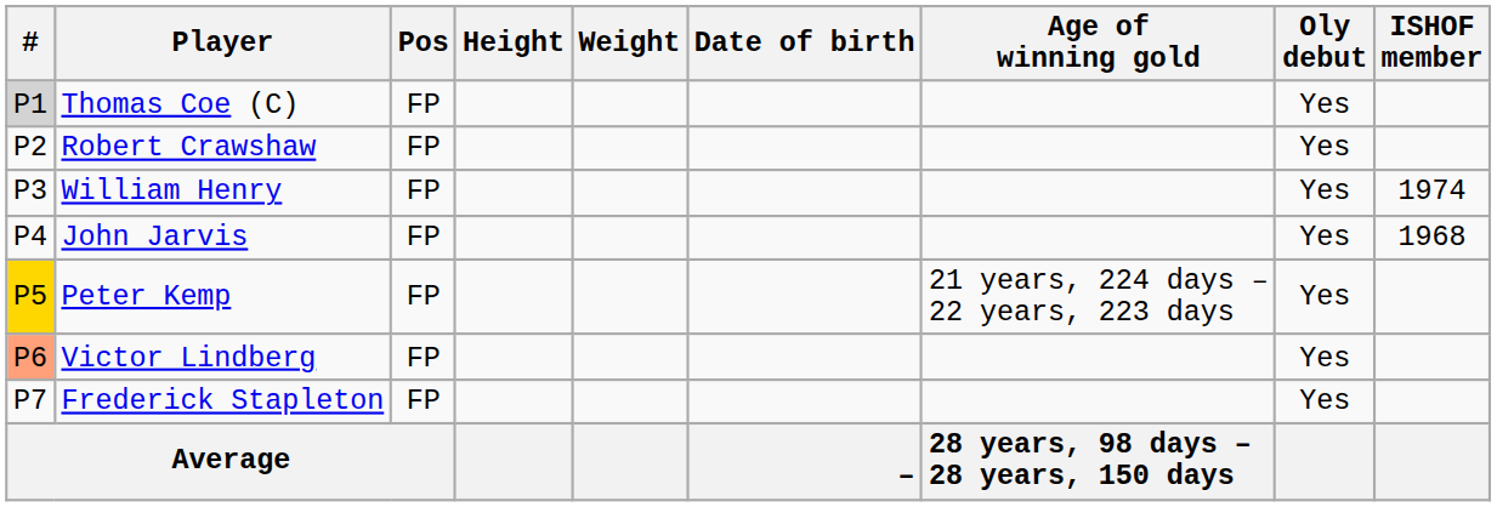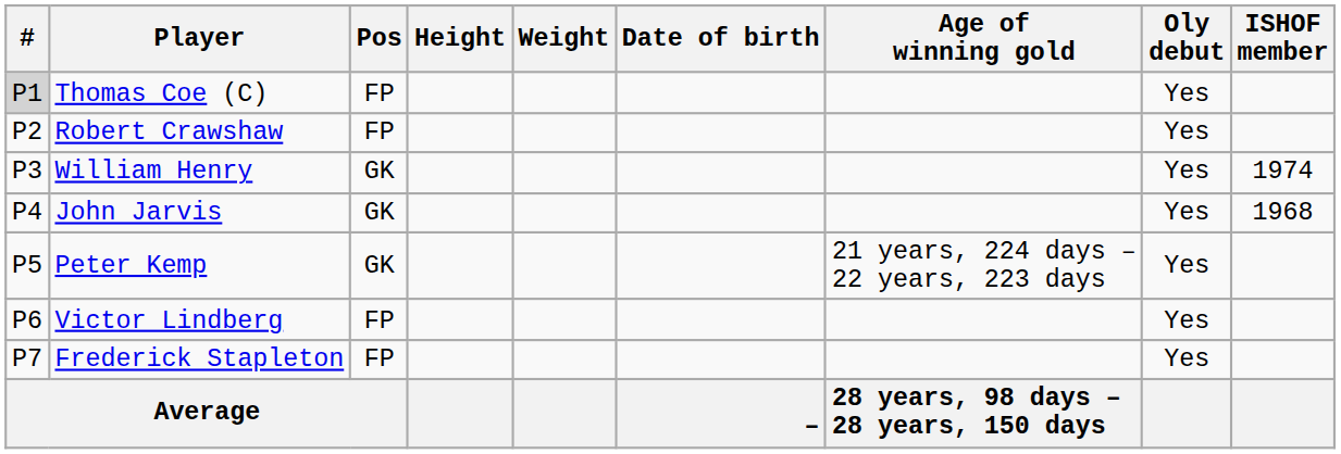William Henry | Pos: FP -> GK
John Jarvis | Pos: FP -> GK
Peter Kemp | #: gold background -> no background
Peter Kemp | Pos: FP -> GK
Victor Lindberg | #: lightsalmon background -> no background
